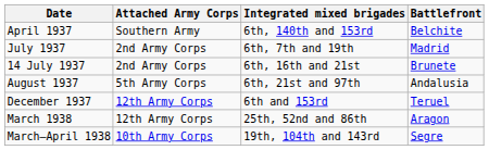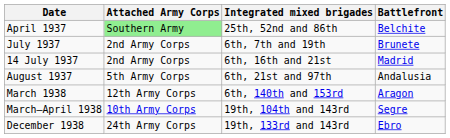April 1937 | Attached Army Corps: no background -> lightgreen background
April 1937 | Integrated mixed brigades: 6th, 140th and 153rd -> 25th, 52nd and 86th
July 1937 | Battlefront: Madrid -> Brunete
14 July 1937 | Battlefront: Brunete -> Madrid
- row: December 1937 | 12th Army Corps | 6th and 153rd | Teruel
March 1938 | Integrated mixed brigades: 25th, 52nd and 86th -> 6th, 140th and 153rd
+ row: December 1938 | 24th Army Corps | 19th, 133rd and 143rd | Ebro
